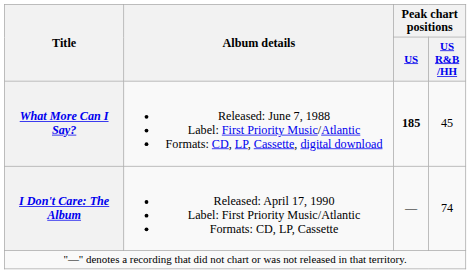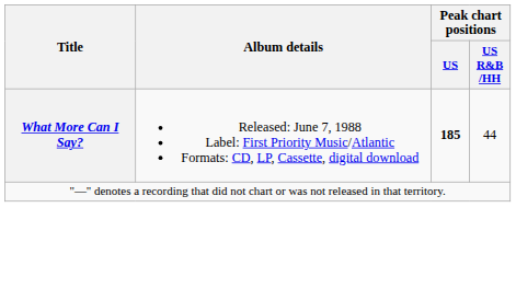What More Can I Say? | Peak chart positions / US R&B /HH: 45 -> 44
- row: I Don't Care: The Album | Released: April 17, 1990 Label: First Priority Music/Atlantic Formats: CD, LP, Cassette | — | 74
